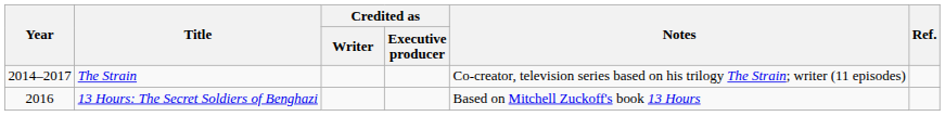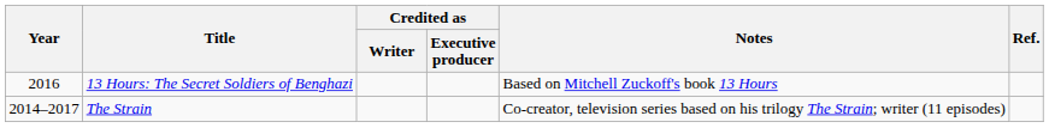rows swapped: The Strain <-> 13 Hours: The Secret Soldiers of Benghazi
